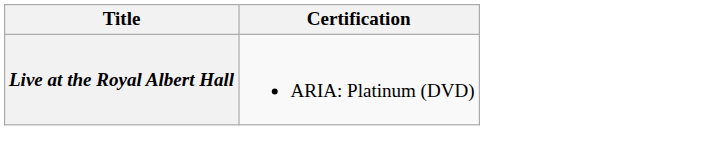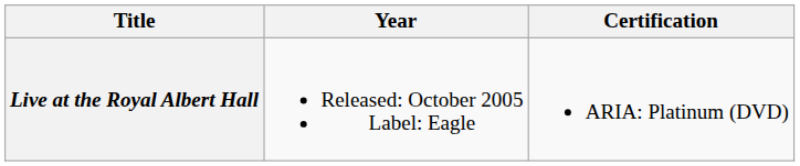+ column: Year | Released: October 2005 Label: Eagle
